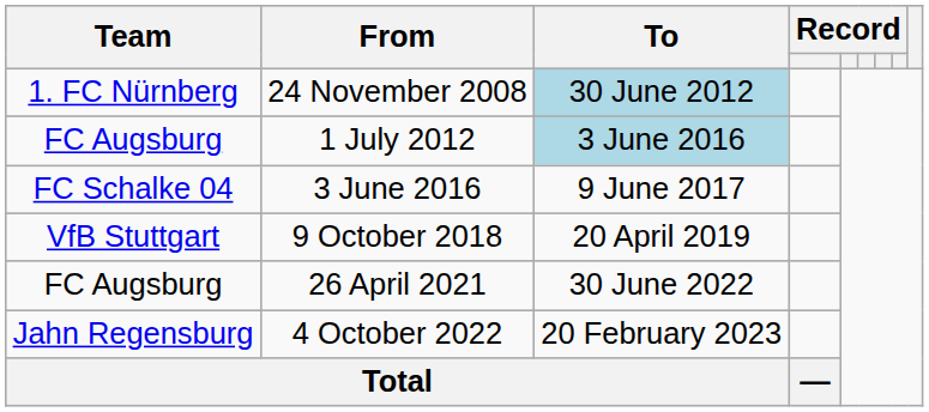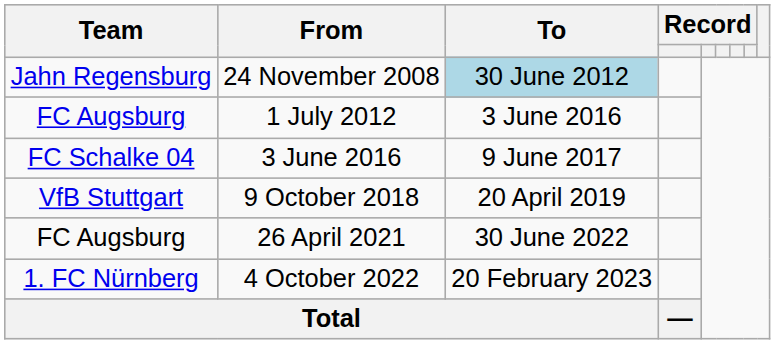24 November 2008 | Team: 1. FC Nürnberg -> Jahn Regensburg
1 July 2012 | To: lightblue background -> no background
4 October 2022 | Team: Jahn Regensburg -> 1. FC Nürnberg
